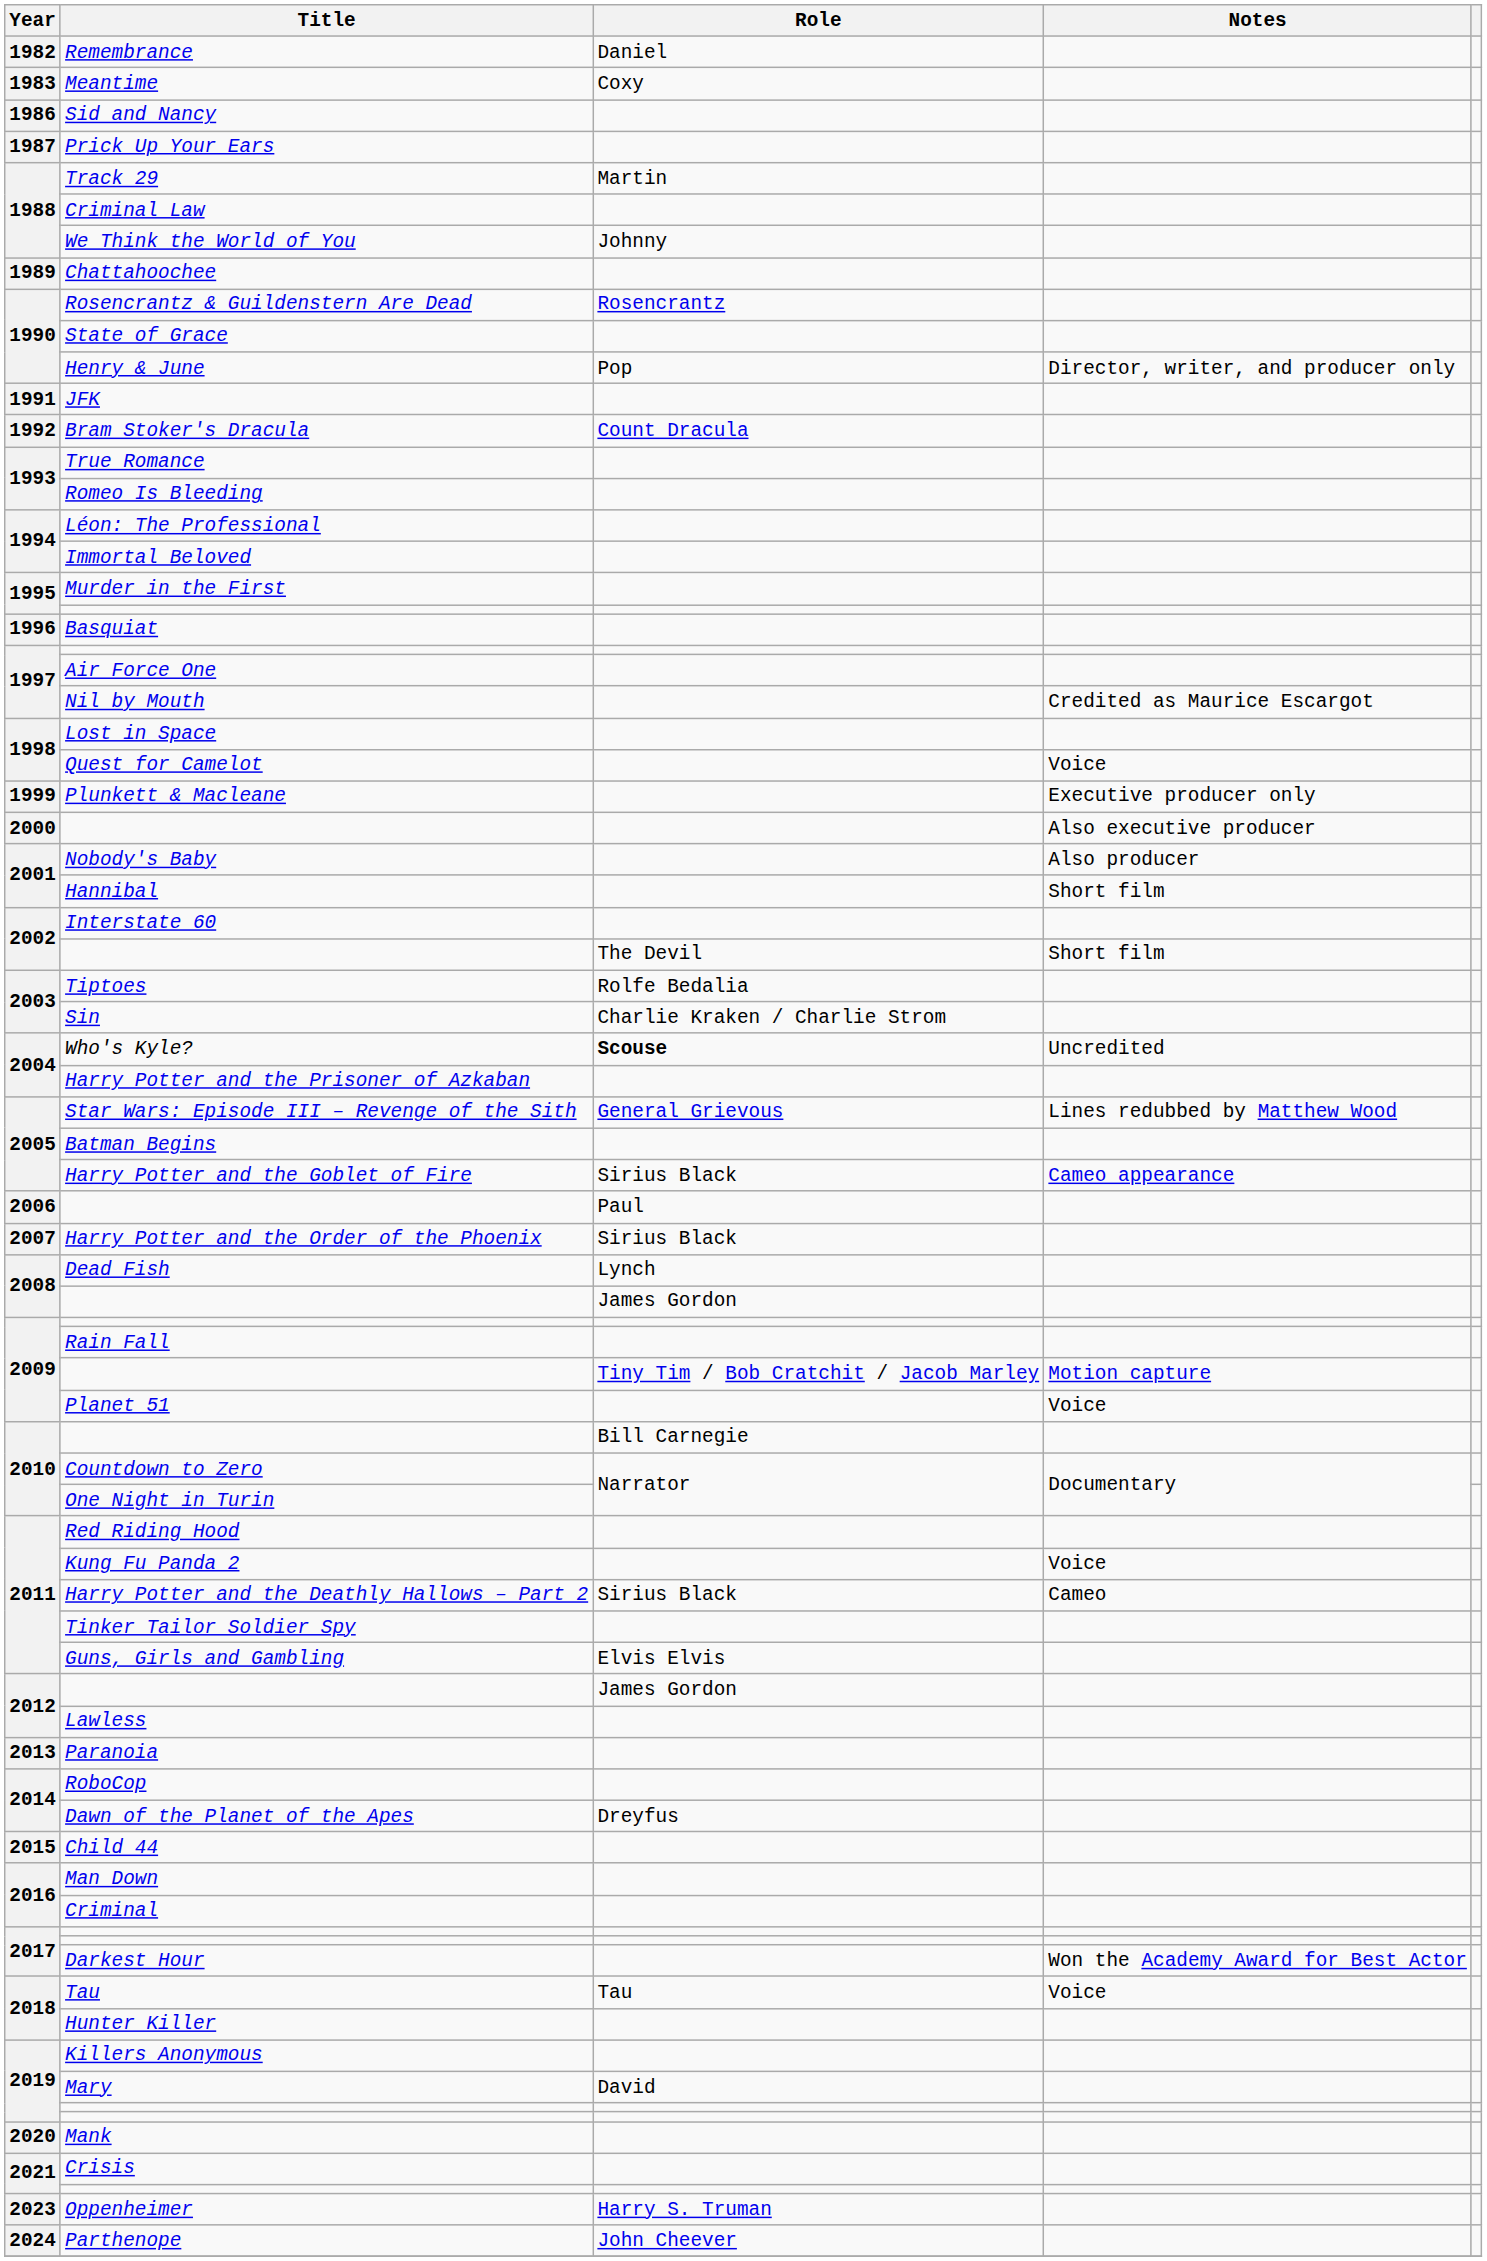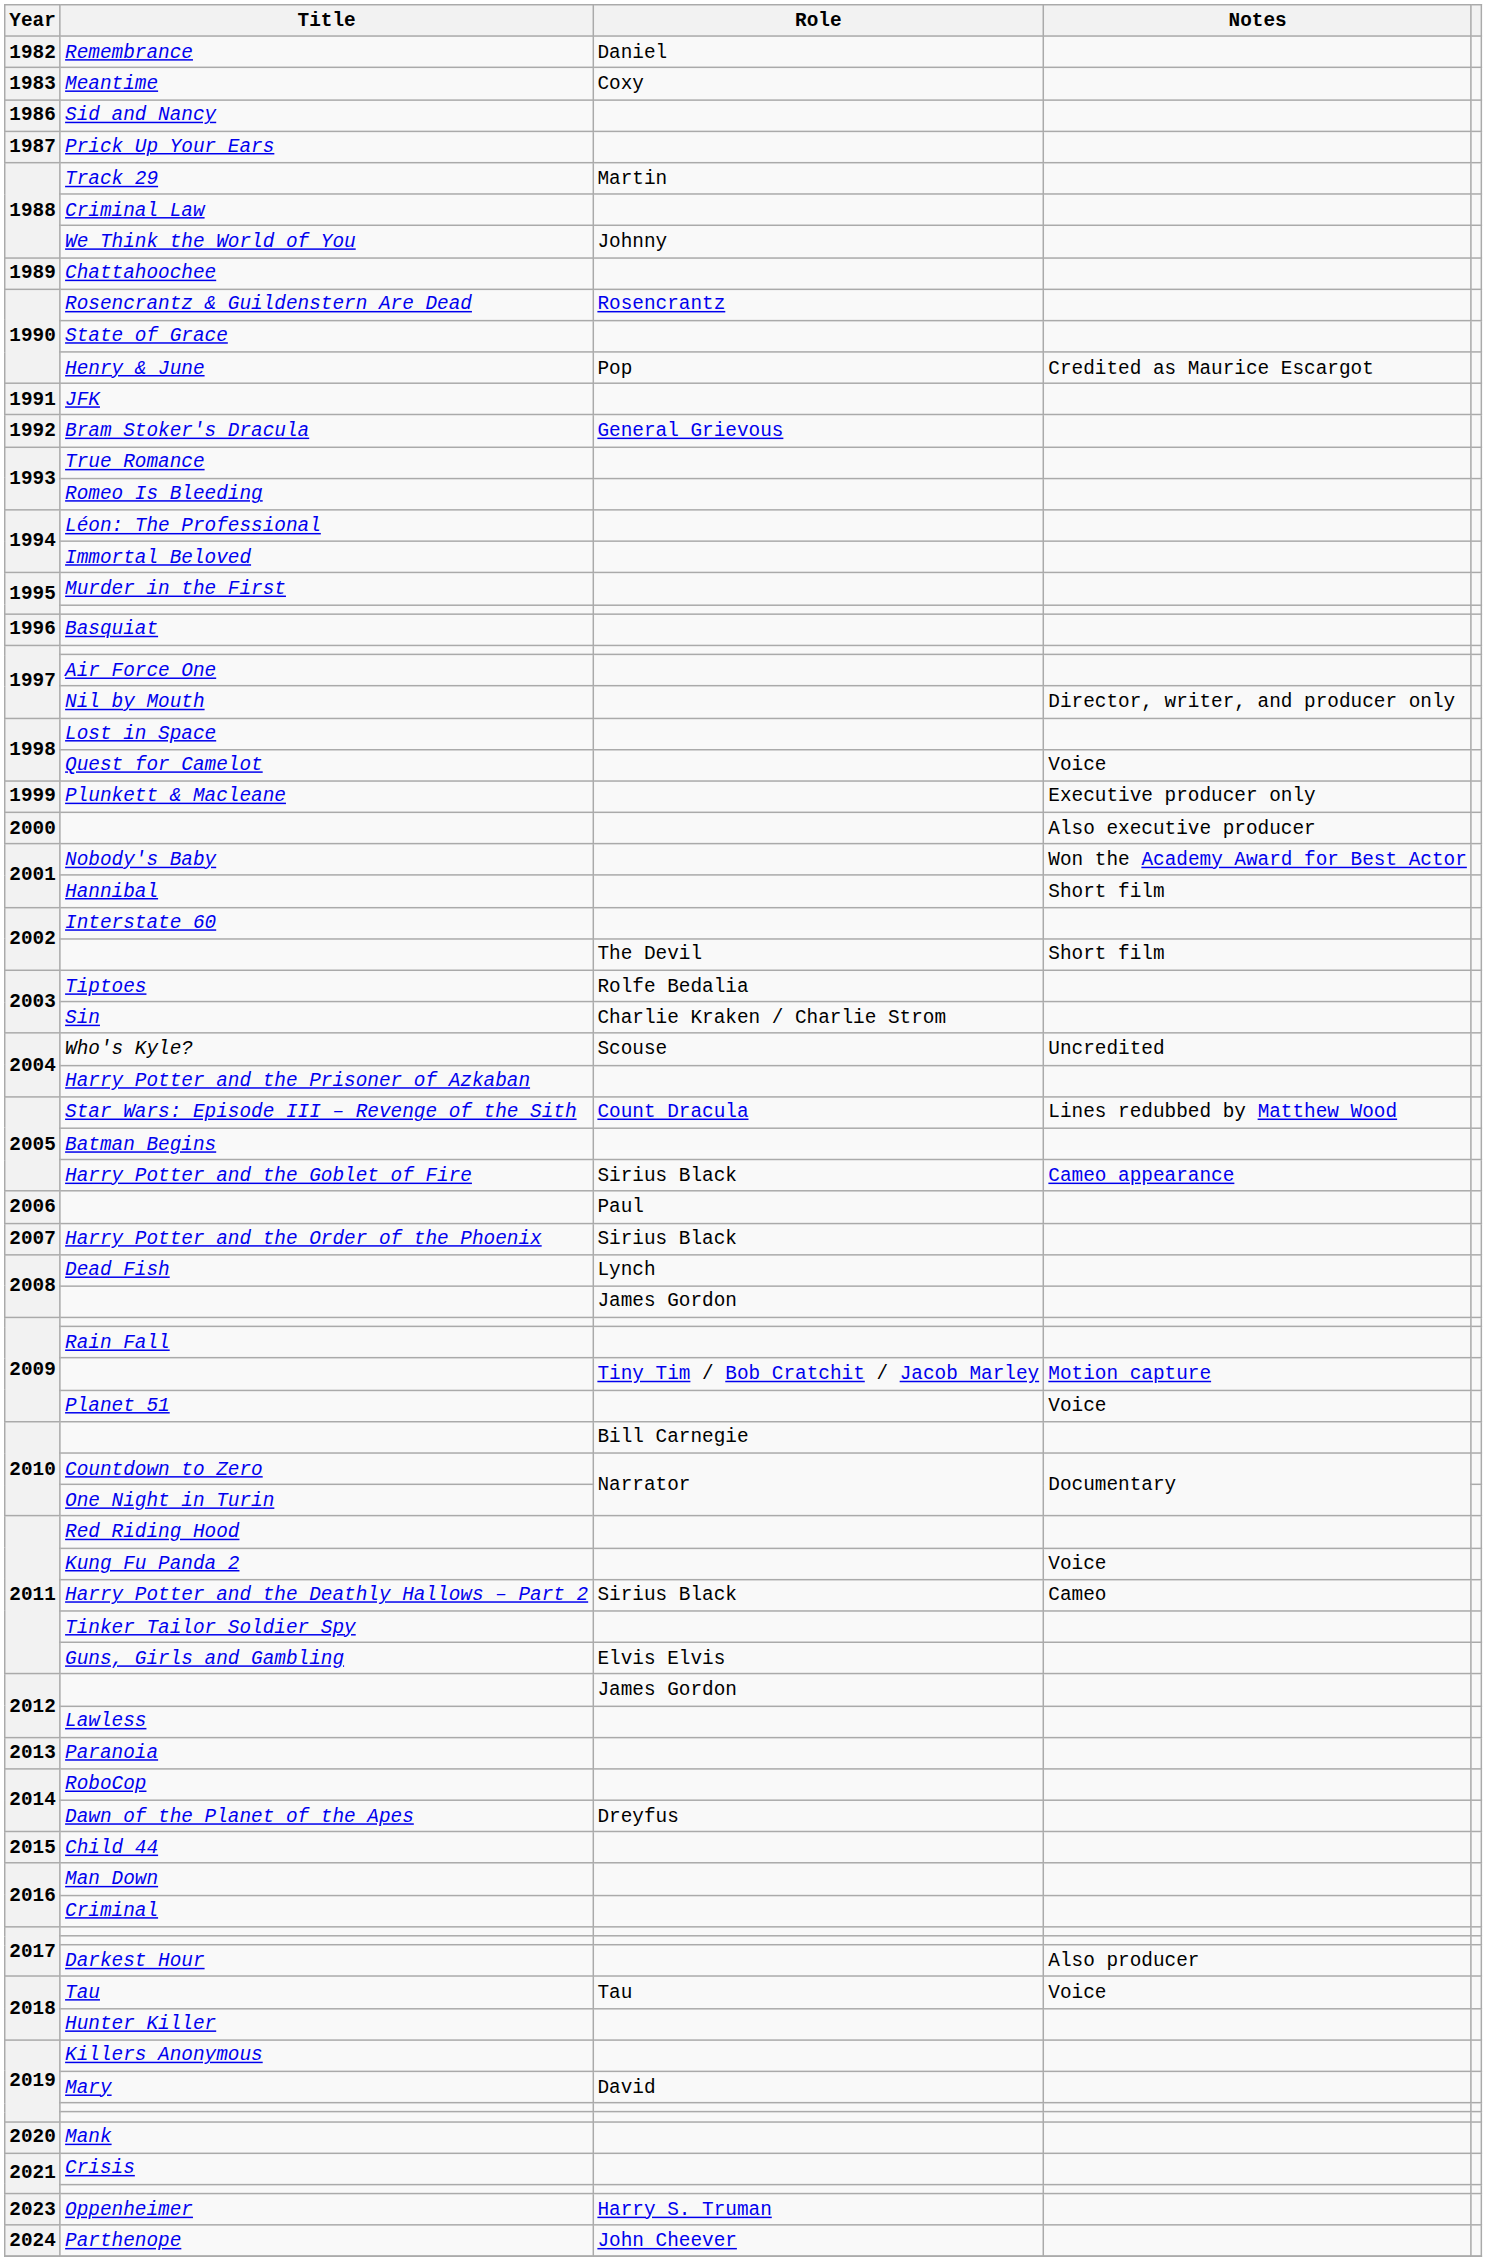Henry & June | Notes: Director, writer, and producer only -> Credited as Maurice Escargot
Bram Stoker's Dracula | Role: Count Dracula -> General Grievous
Nil by Mouth | Notes: Credited as Maurice Escargot -> Director, writer, and producer only
Nobody's Baby | Notes: Also producer -> Won the Academy Award for Best Actor
Who's Kyle? | Role: bold -> normal
Star Wars: Episode III – Revenge of the Sith | Role: General Grievous -> Count Dracula
Darkest Hour | Notes: Won the Academy Award for Best Actor -> Also producer
